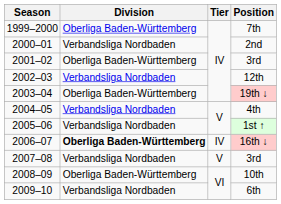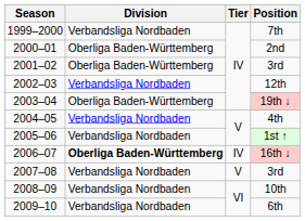7th | Division: Oberliga Baden-Württemberg -> Verbandsliga Nordbaden
2nd | Division: Verbandsliga Nordbaden -> Oberliga Baden-Württemberg
10th | Division: Oberliga Baden-Württemberg -> Verbandsliga Nordbaden
